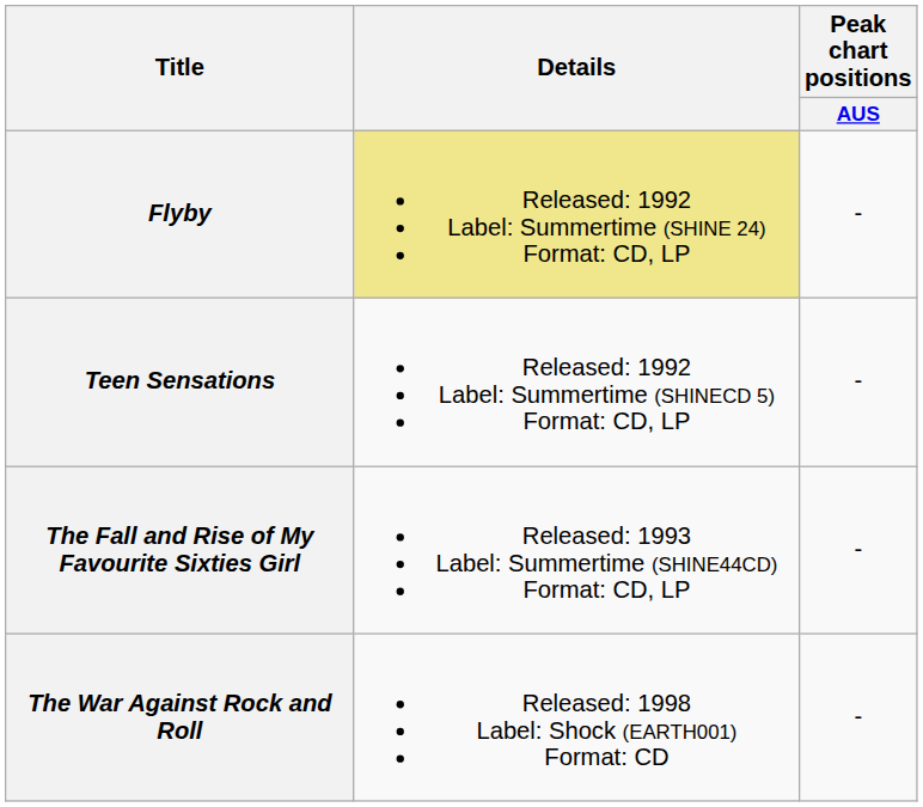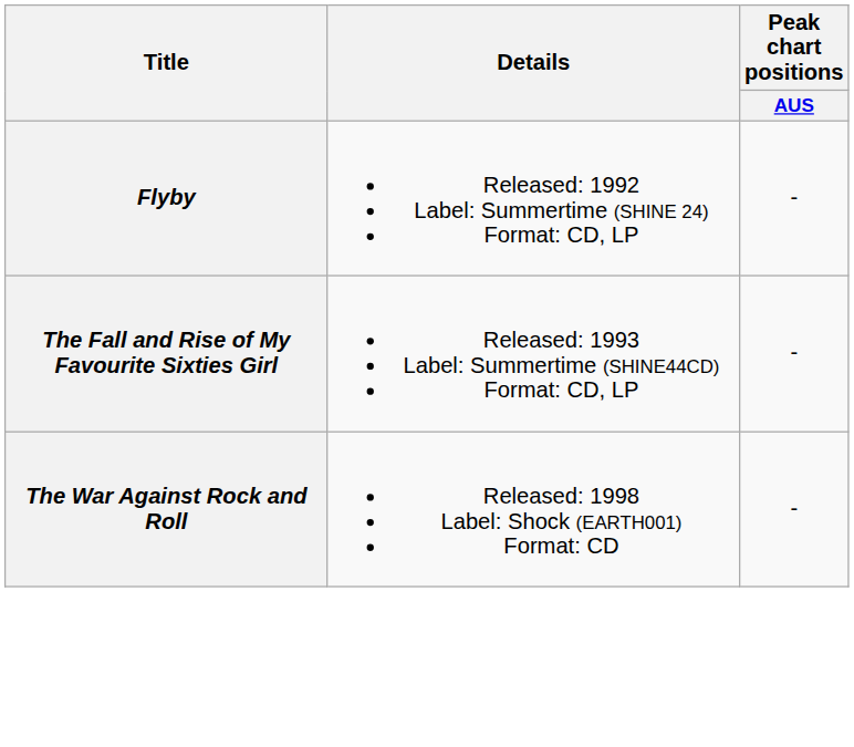Flyby | Details: khaki background -> no background
- row: Teen Sensations | Released: 1992 Label: Summertime (SHINECD 5) Format: CD, LP | -
